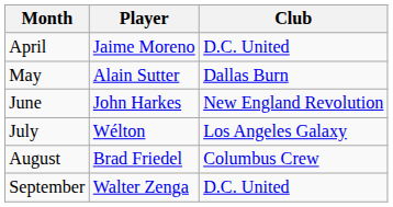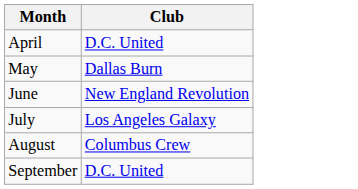- column: Player | Jaime Moreno | Alain Sutter | John Harkes | Wélton | Brad Friedel | Walter Zenga
